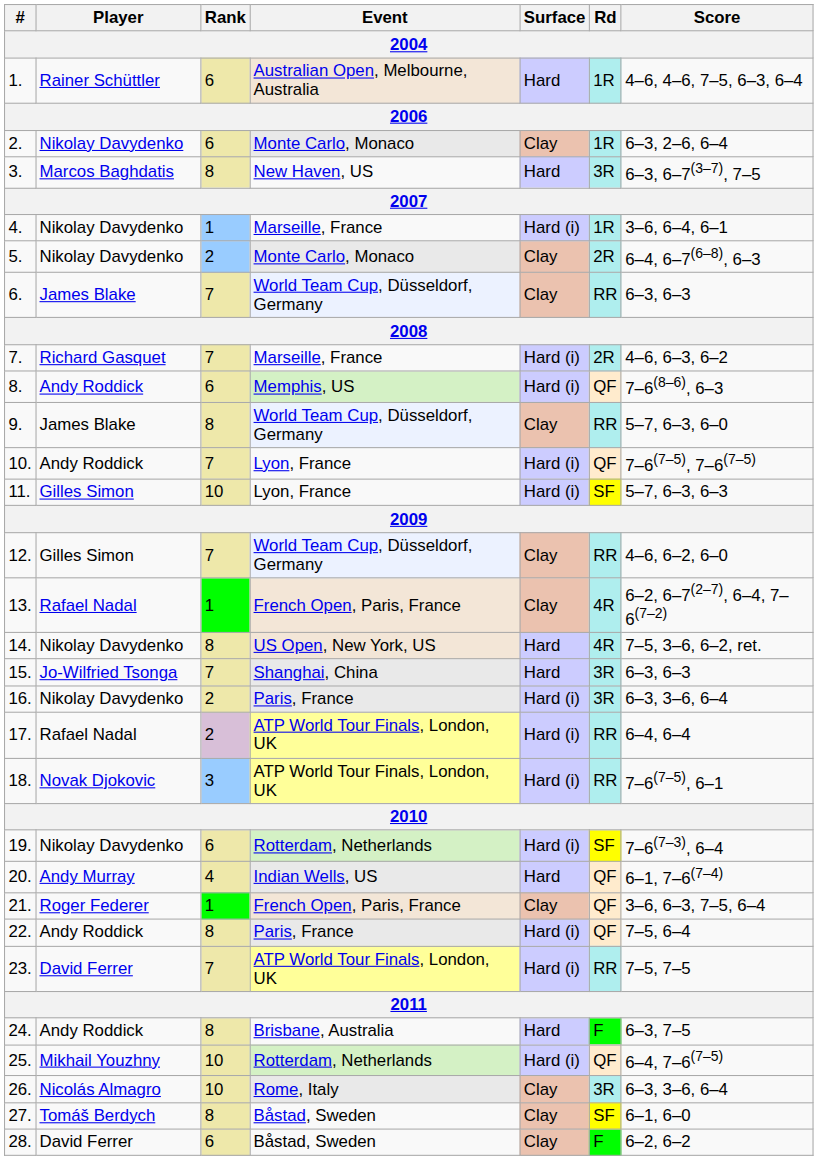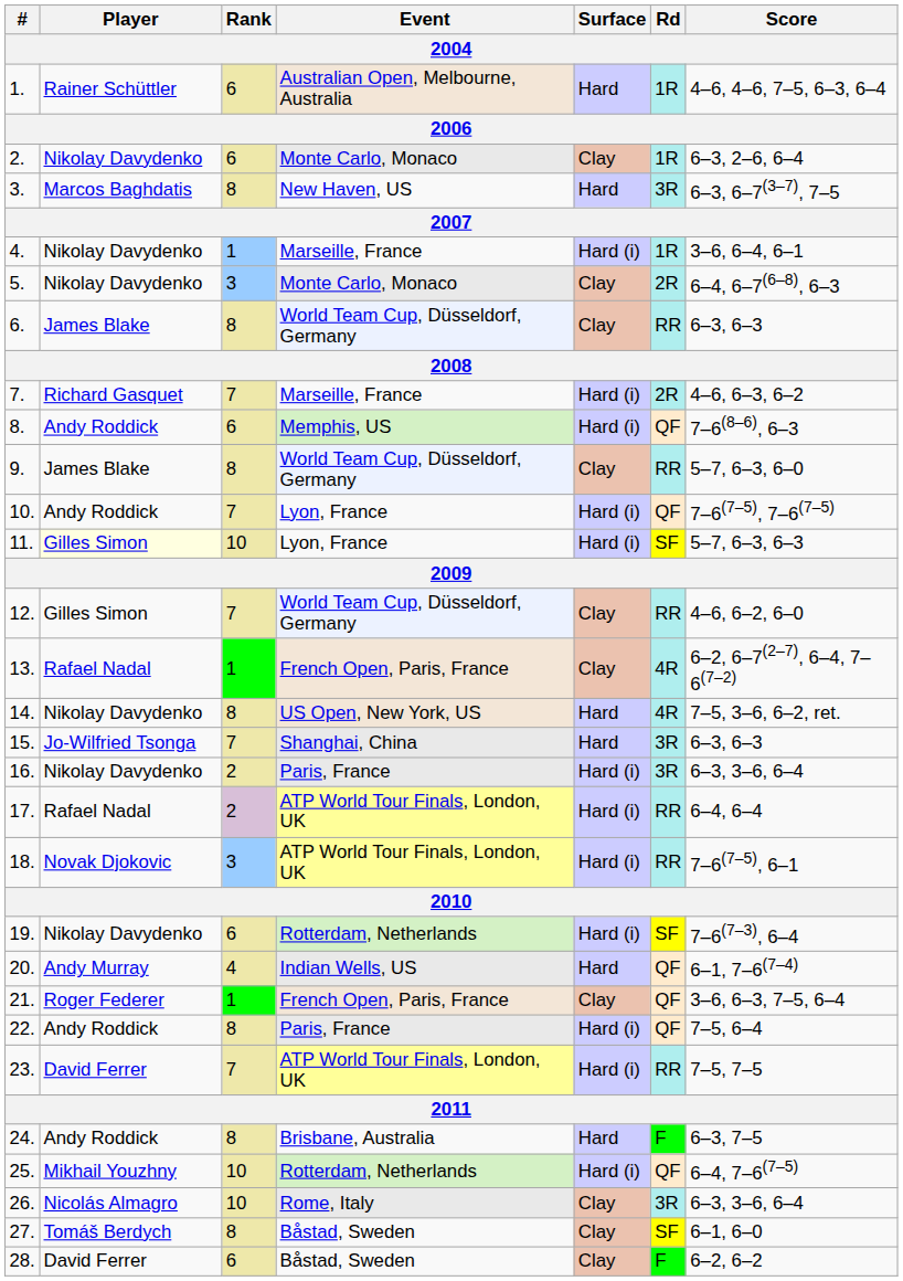5. | Rank: 2 -> 3
6. | Rank: 7 -> 8
11. | Player: no background -> lightyellow background
